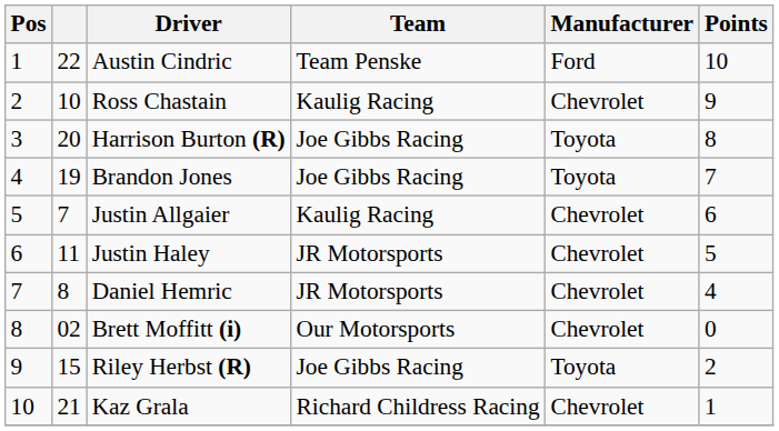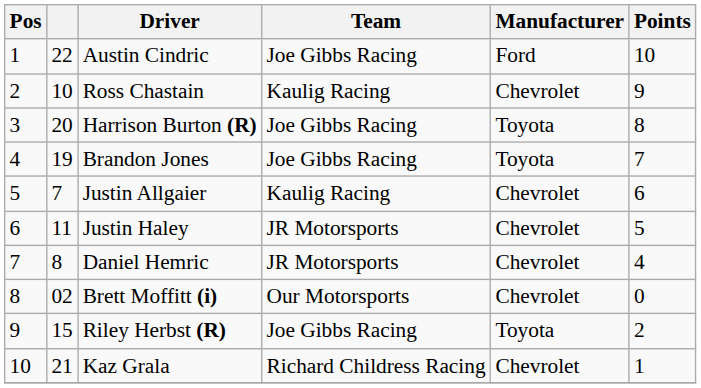Austin Cindric | Team: Team Penske -> Joe Gibbs Racing
